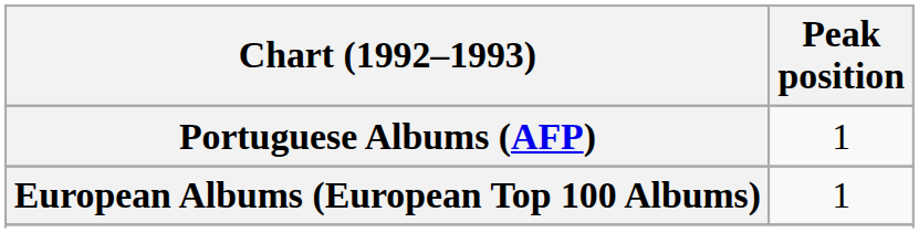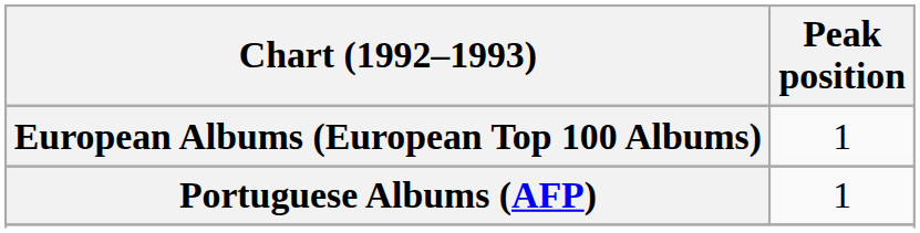rows swapped: European Albums (European Top 100 Albums) <-> Portuguese Albums (AFP)
